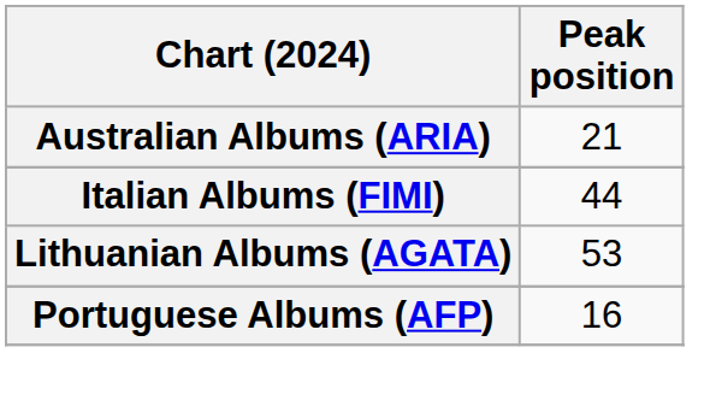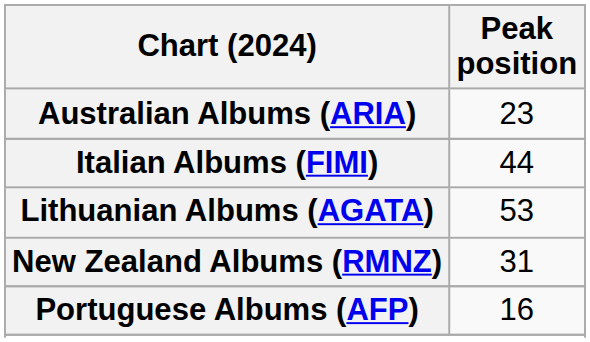Australian Albums (ARIA) | Peak position: 21 -> 23
+ row: New Zealand Albums (RMNZ) | 31
